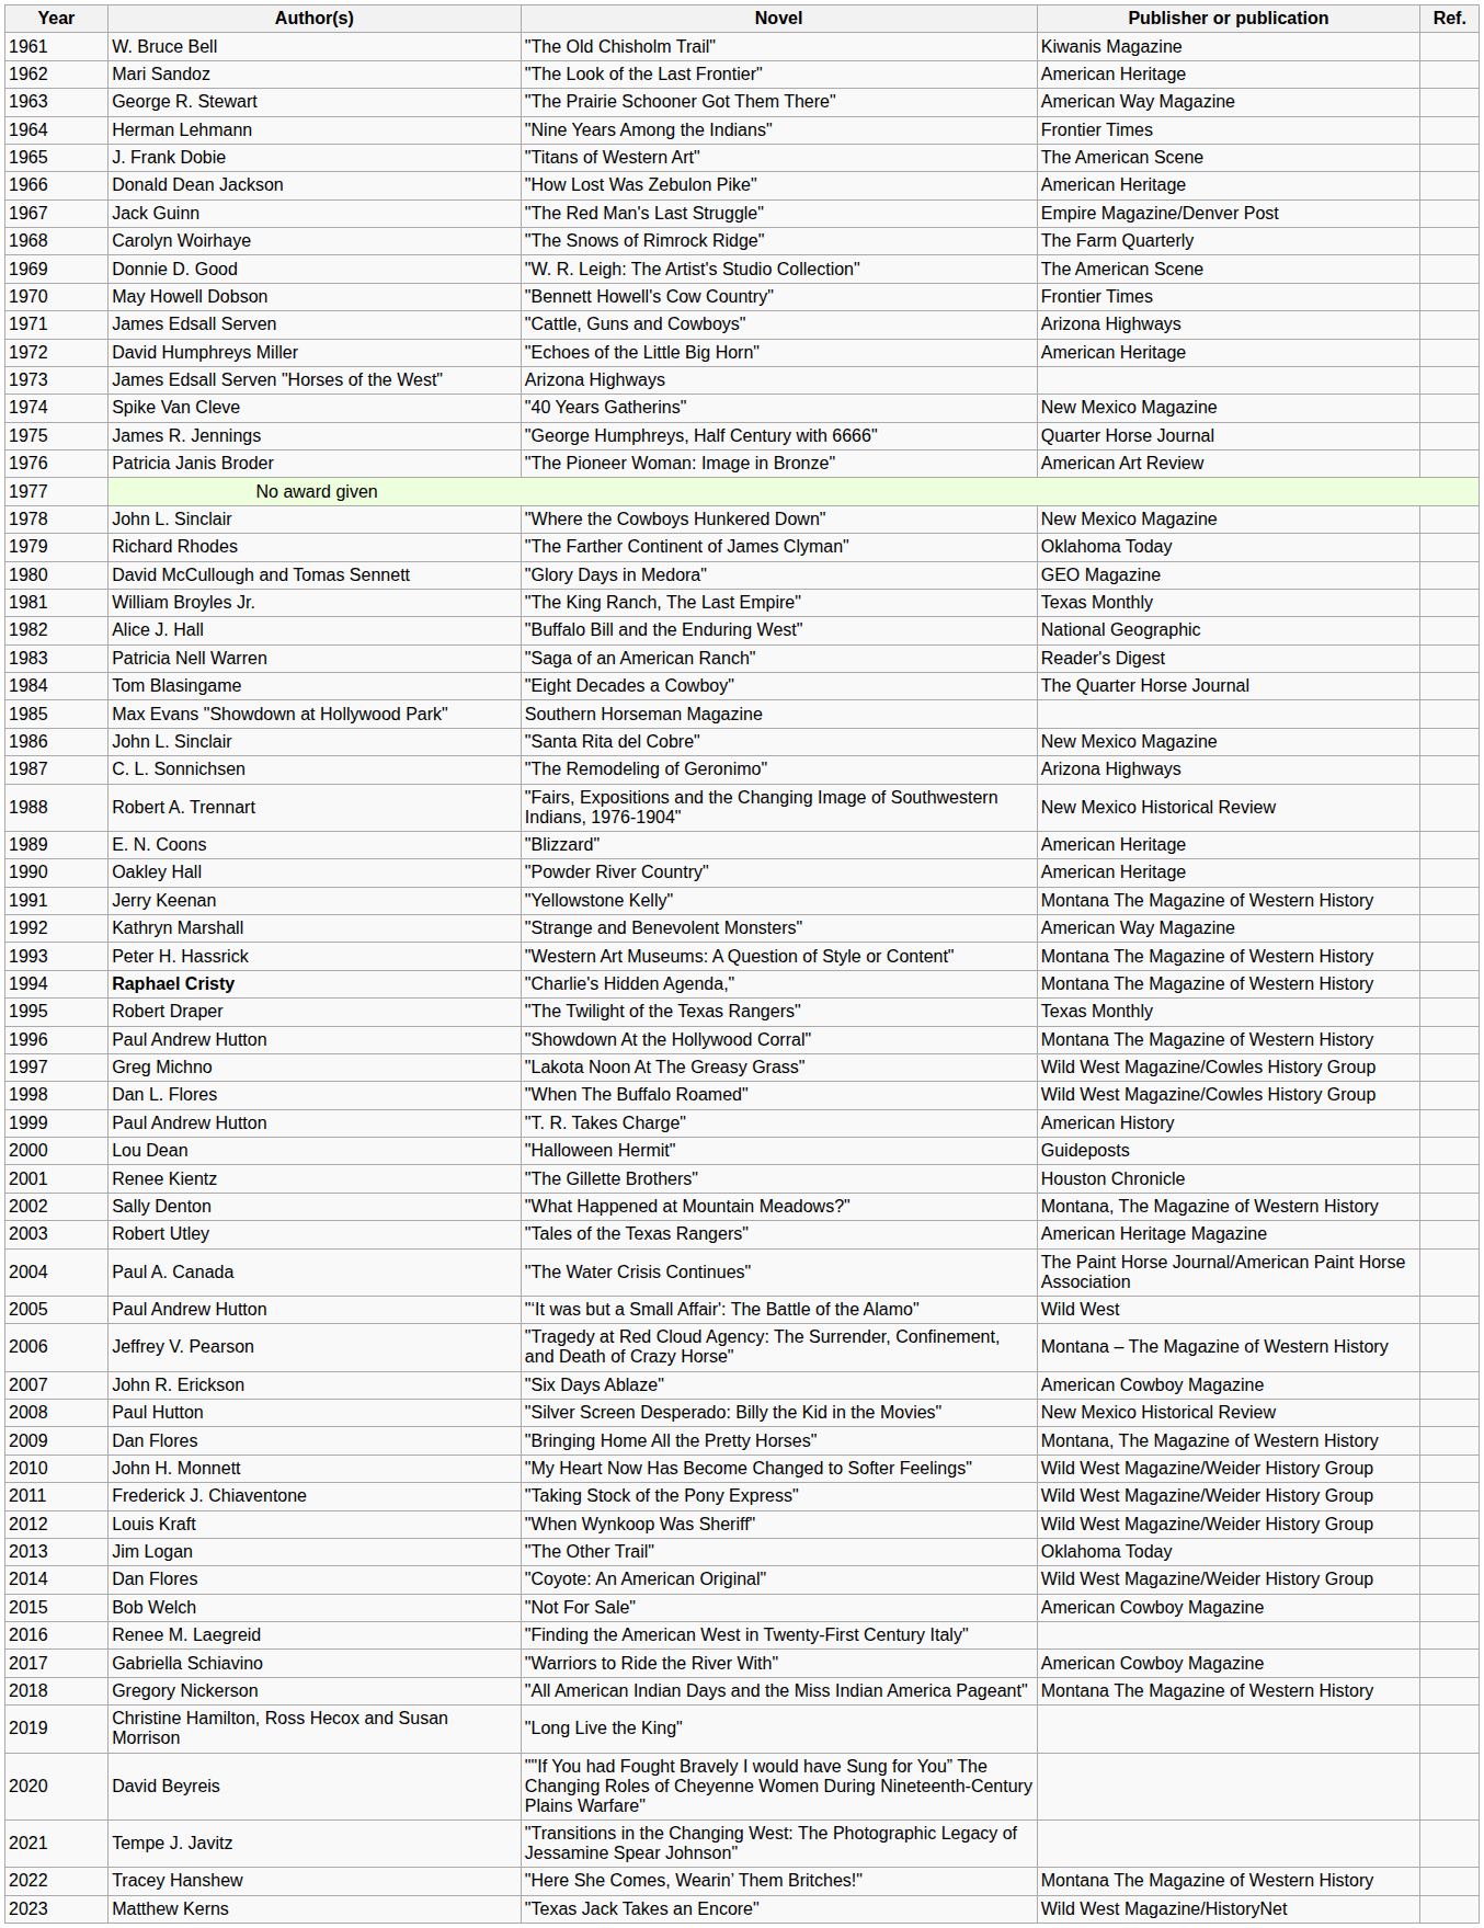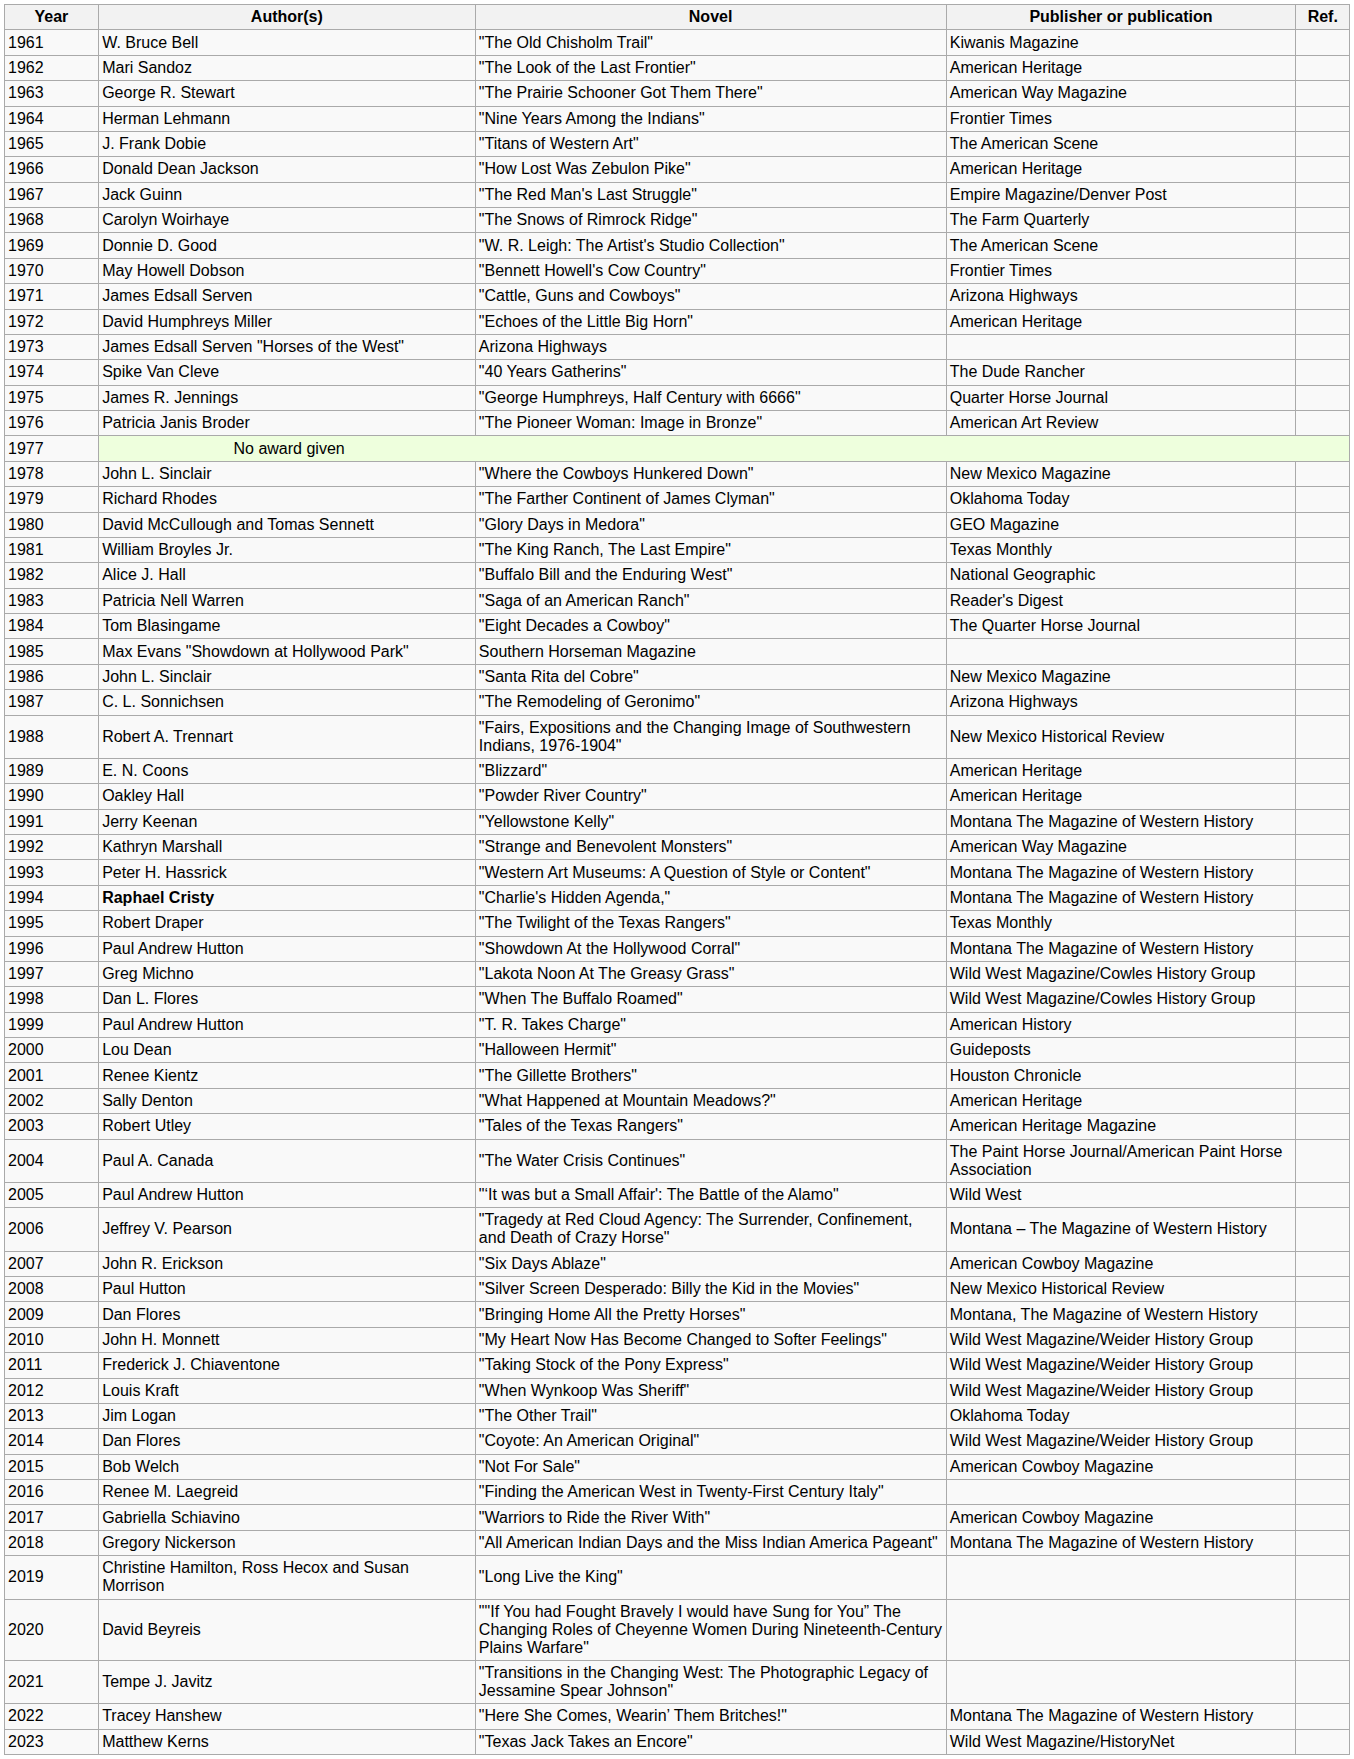"40 Years Gatherins" | Publisher or publication: New Mexico Magazine -> The Dude Rancher
"What Happened at Mountain Meadows?" | Publisher or publication: Montana, The Magazine of Western History -> American Heritage
